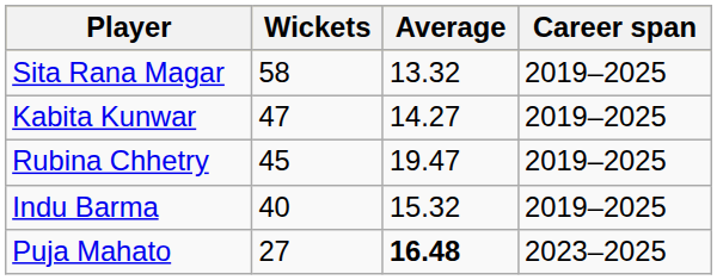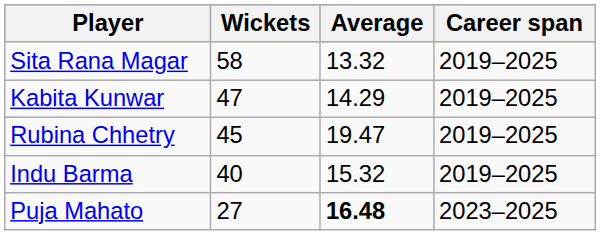Kabita Kunwar | Average: 14.27 -> 14.29
